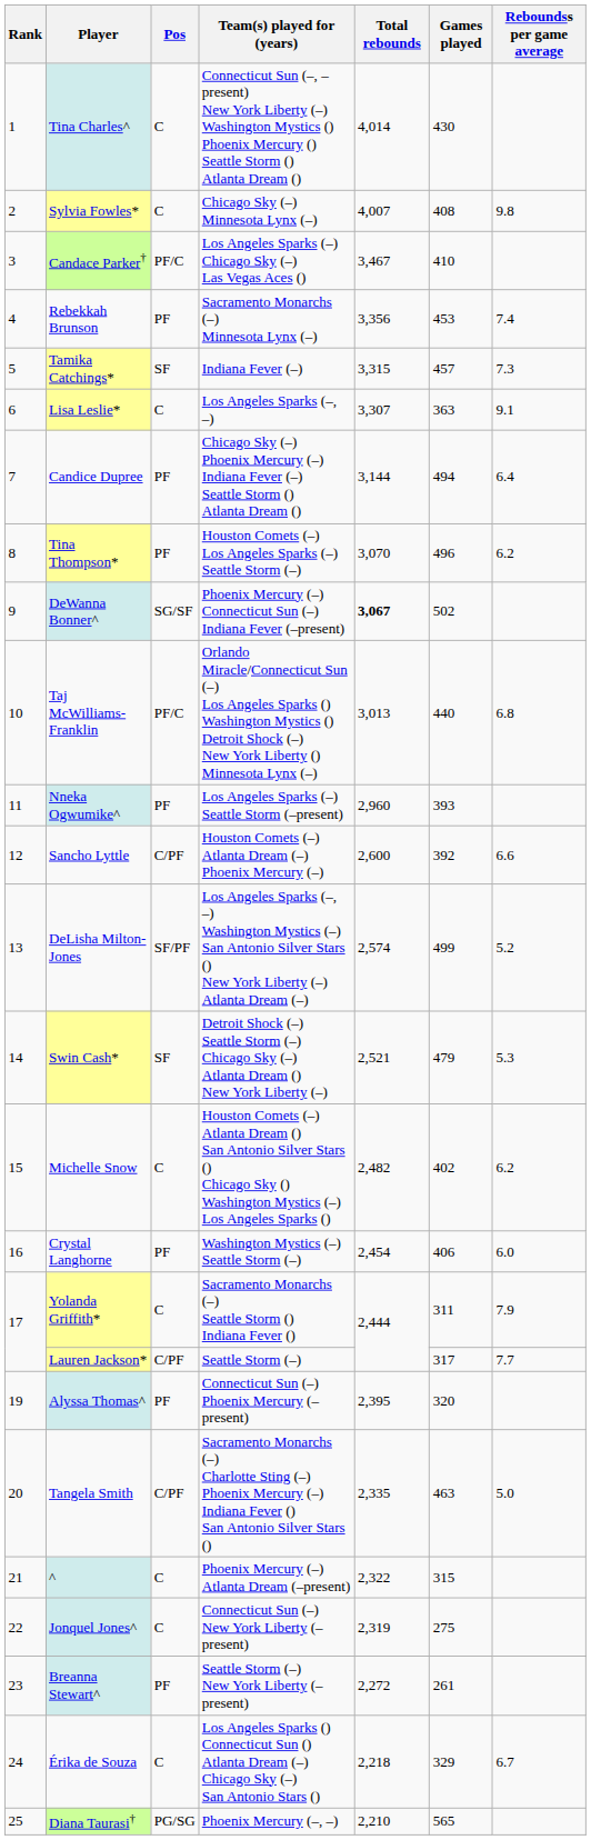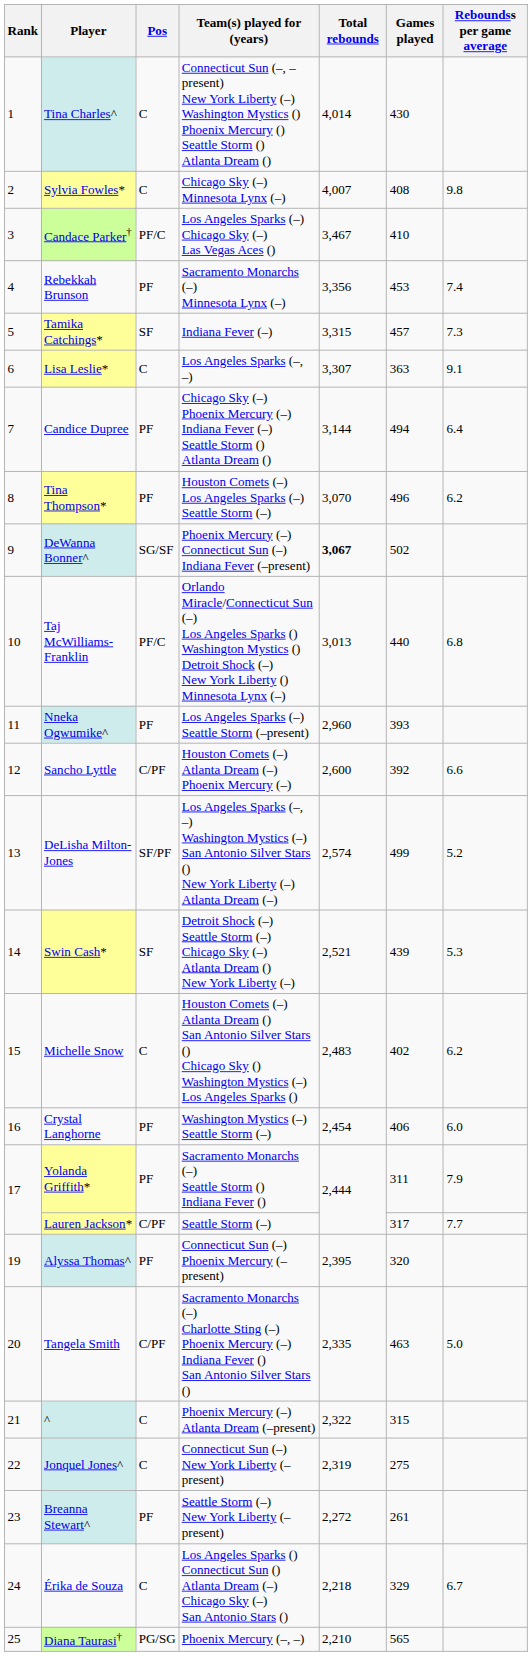Swin Cash* | Games played: 479 -> 439
Michelle Snow | Total rebounds: 2,482 -> 2,483
Yolanda Griffith* | Pos: C -> PF
